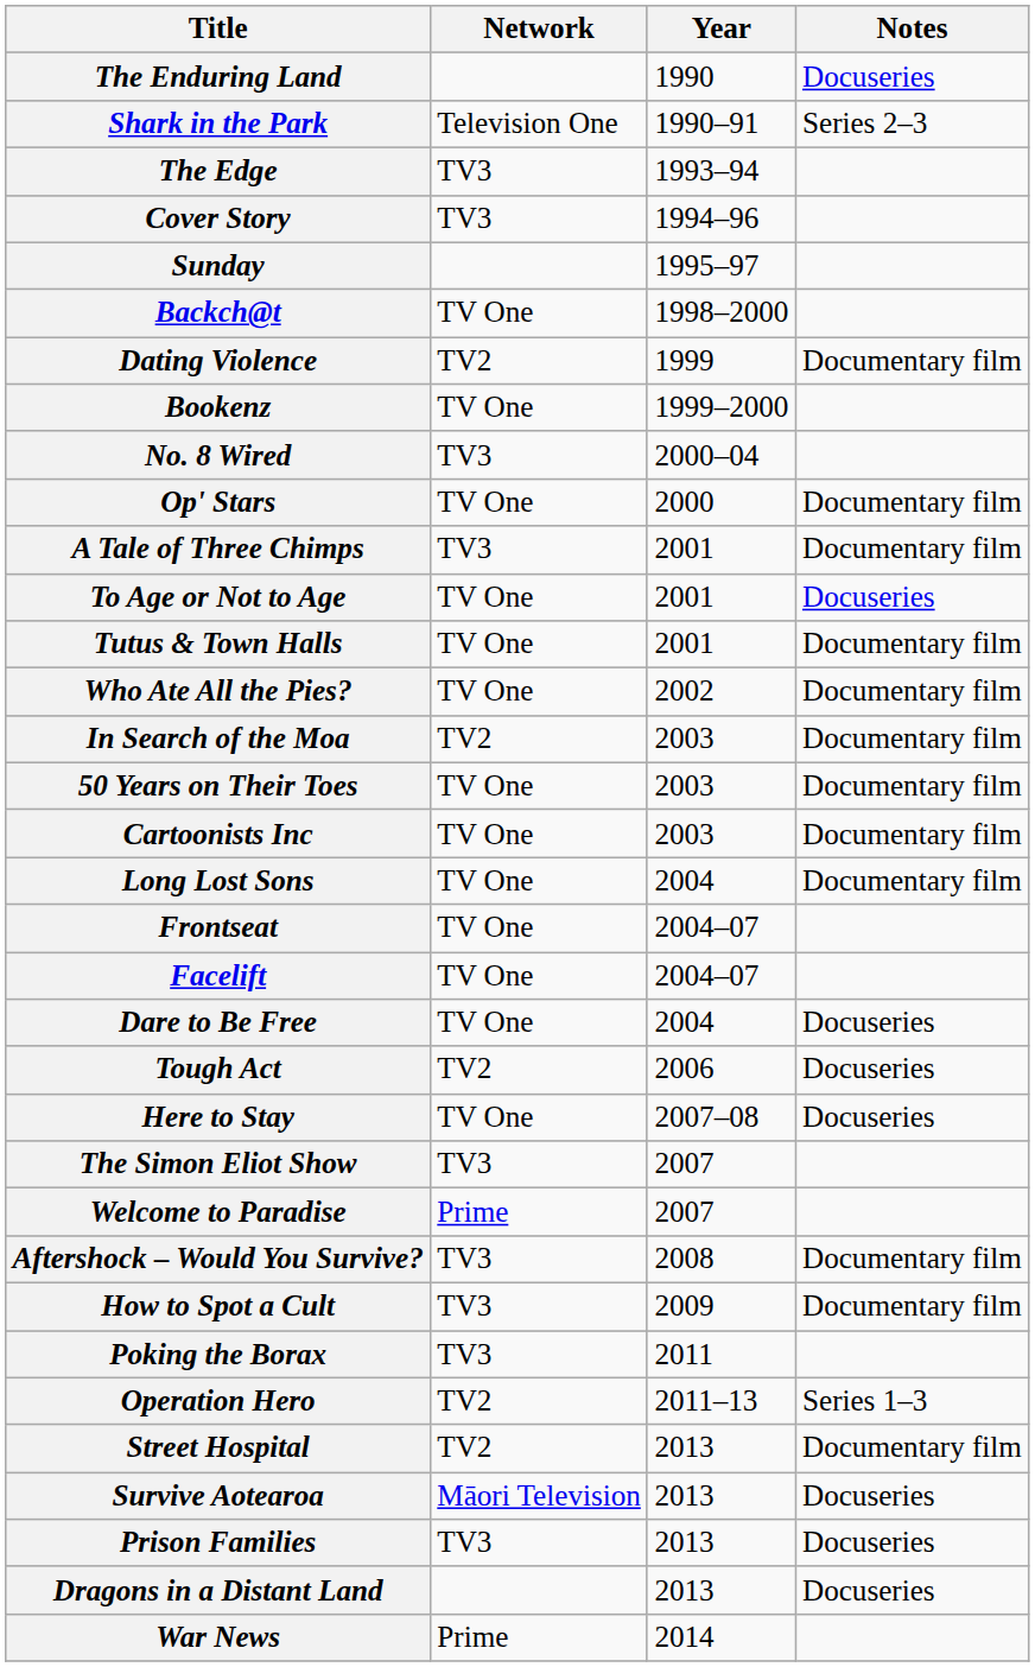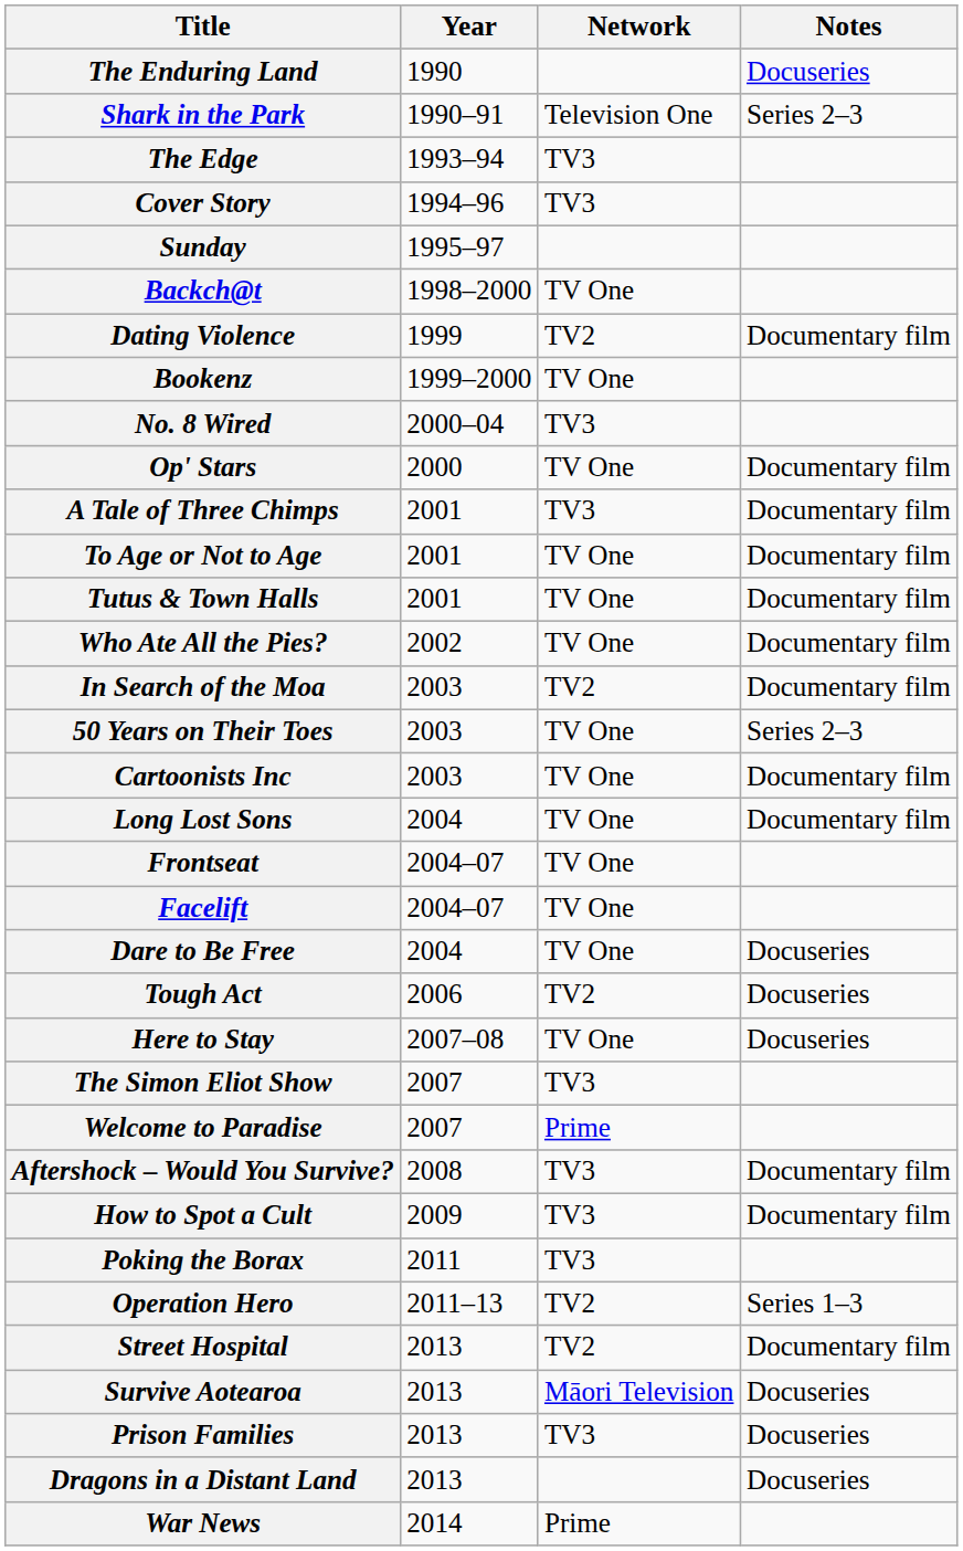columns swapped: Year <-> Network
To Age or Not to Age | Notes: Docuseries -> Documentary film
50 Years on Their Toes | Notes: Documentary film -> Series 2–3
